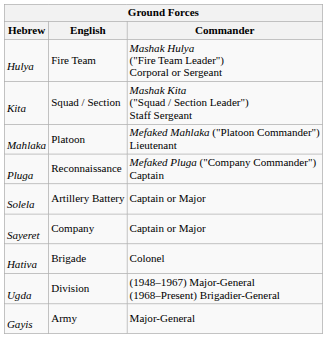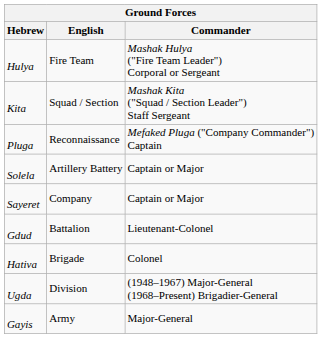- row: Mahlaka | Platoon | Mefaked Mahlaka ("Platoon Commander") Lieutenant
+ row: Gdud | Battalion | Lieutenant-Colonel
